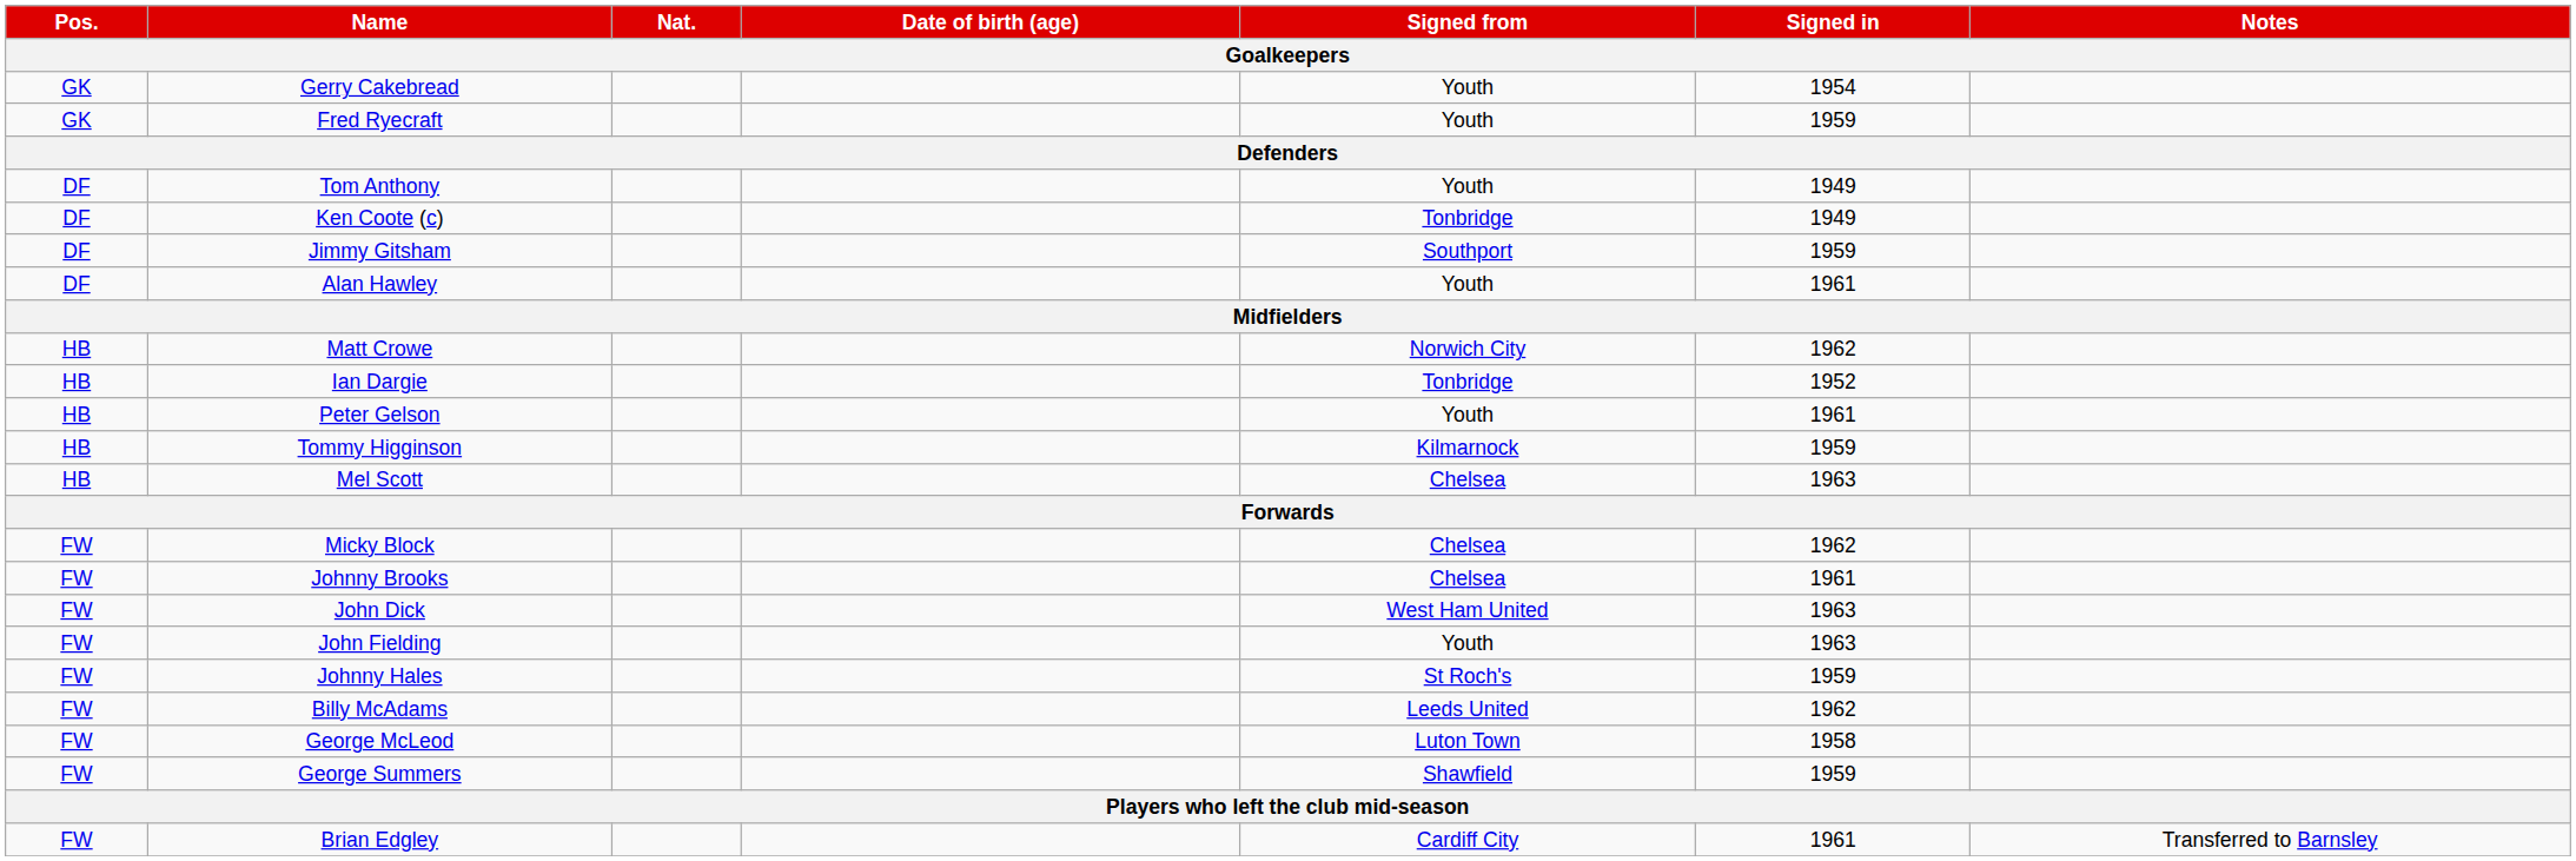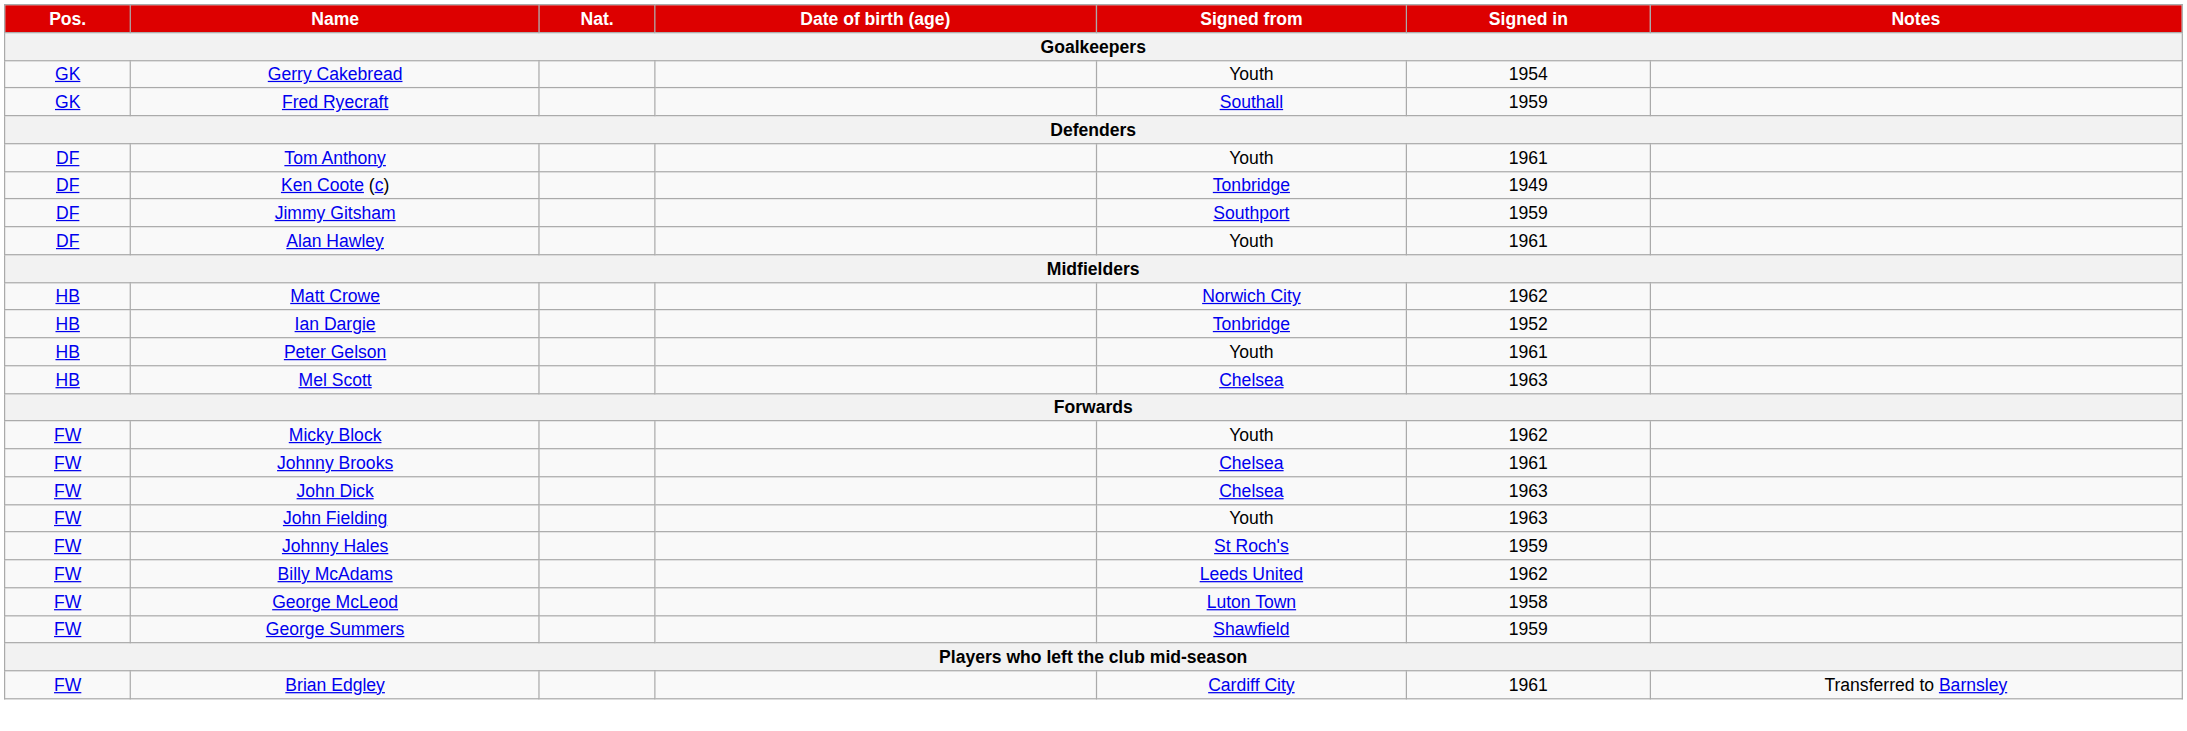Fred Ryecraft | Signed from: Youth -> Southall
Tom Anthony | Signed in: 1949 -> 1961
- row: HB | Tommy Higginson | Kilmarnock | 1959
Micky Block | Signed from: Chelsea -> Youth
John Dick | Signed from: West Ham United -> Chelsea
